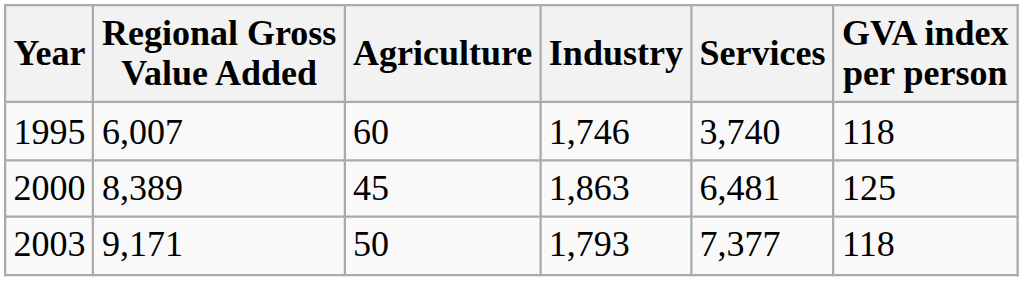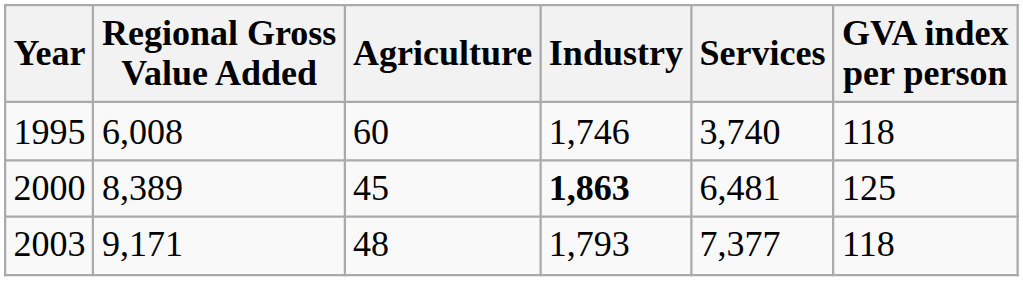1995 | Regional Gross Value Added: 6,007 -> 6,008
2000 | Industry: normal -> bold
2003 | Agriculture: 50 -> 48
